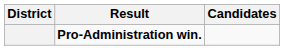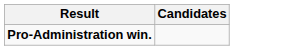- column: District
